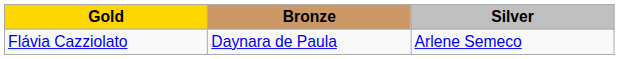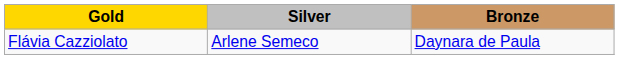columns swapped: Silver <-> Bronze
